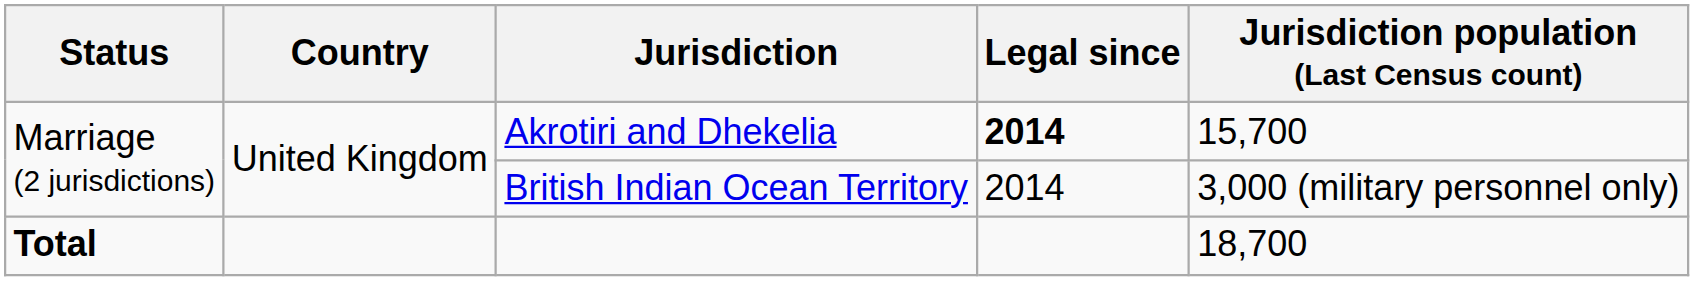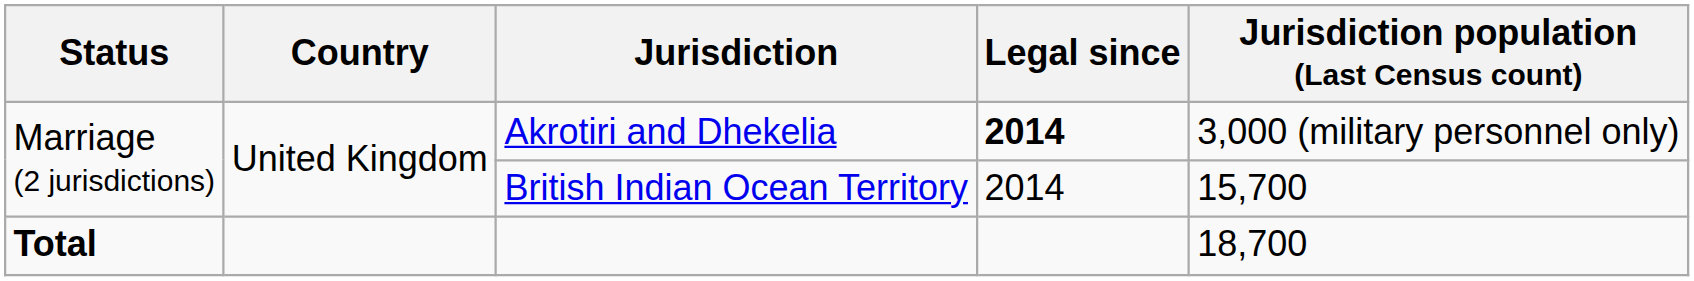Akrotiri and Dhekelia | Jurisdiction population (Last Census count): 15,700 -> 3,000 (military personnel only)
British Indian Ocean Territory | Jurisdiction population (Last Census count): 3,000 (military personnel only) -> 15,700
